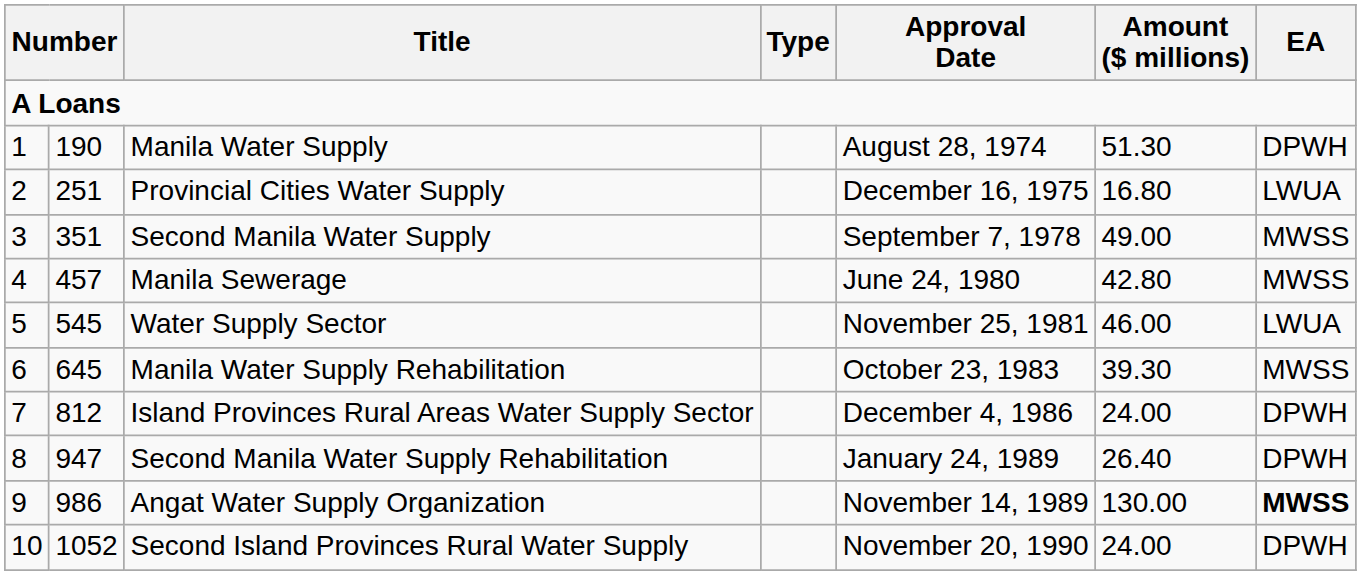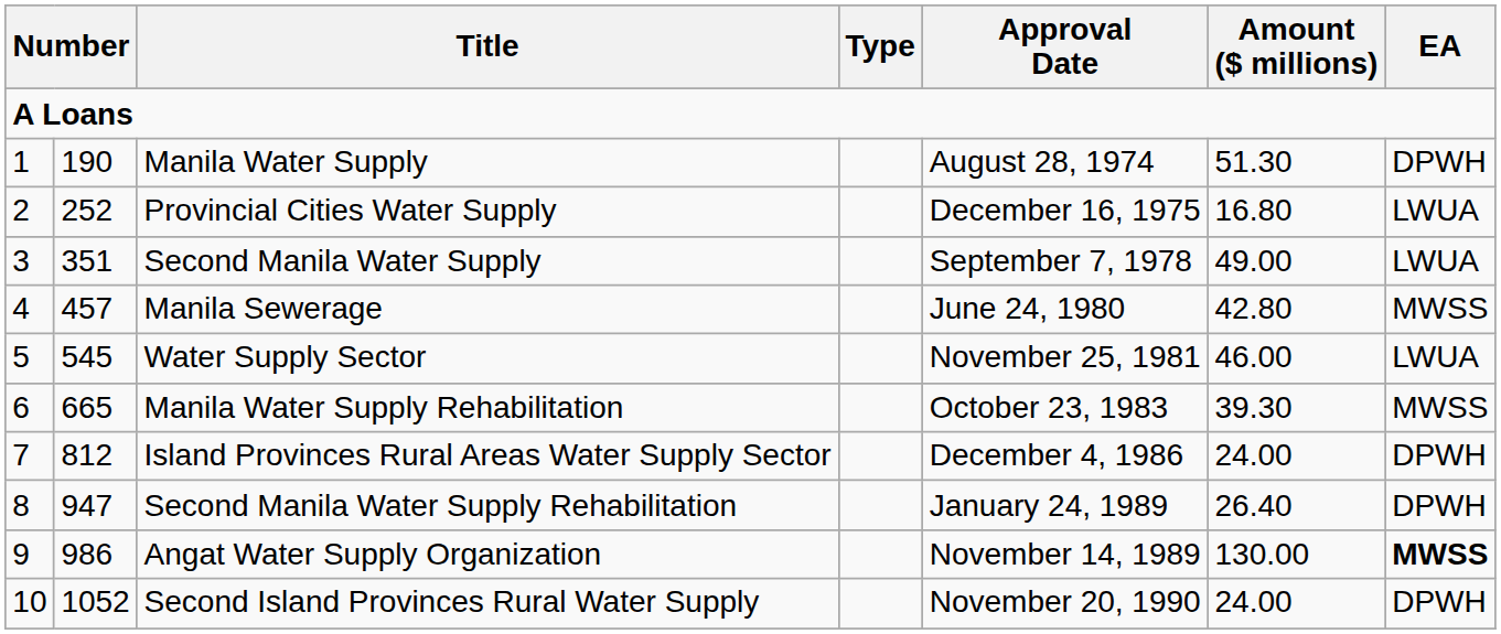Provincial Cities Water Supply | column 2: 251 -> 252
Second Manila Water Supply | EA: MWSS -> LWUA
Manila Water Supply Rehabilitation | column 2: 645 -> 665
